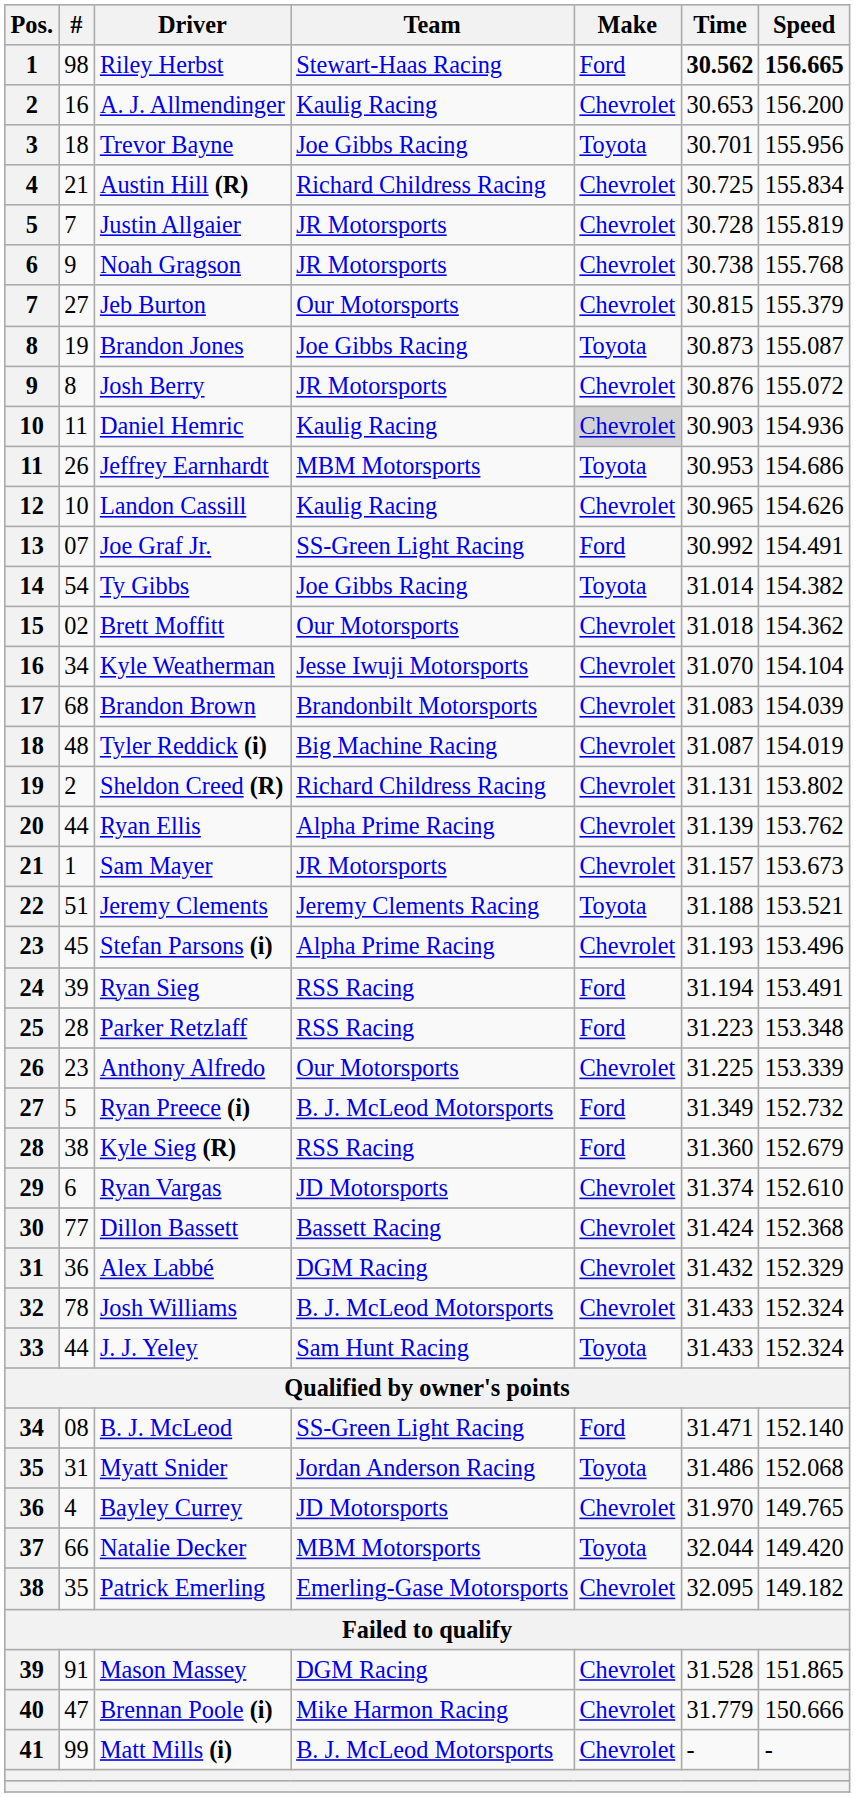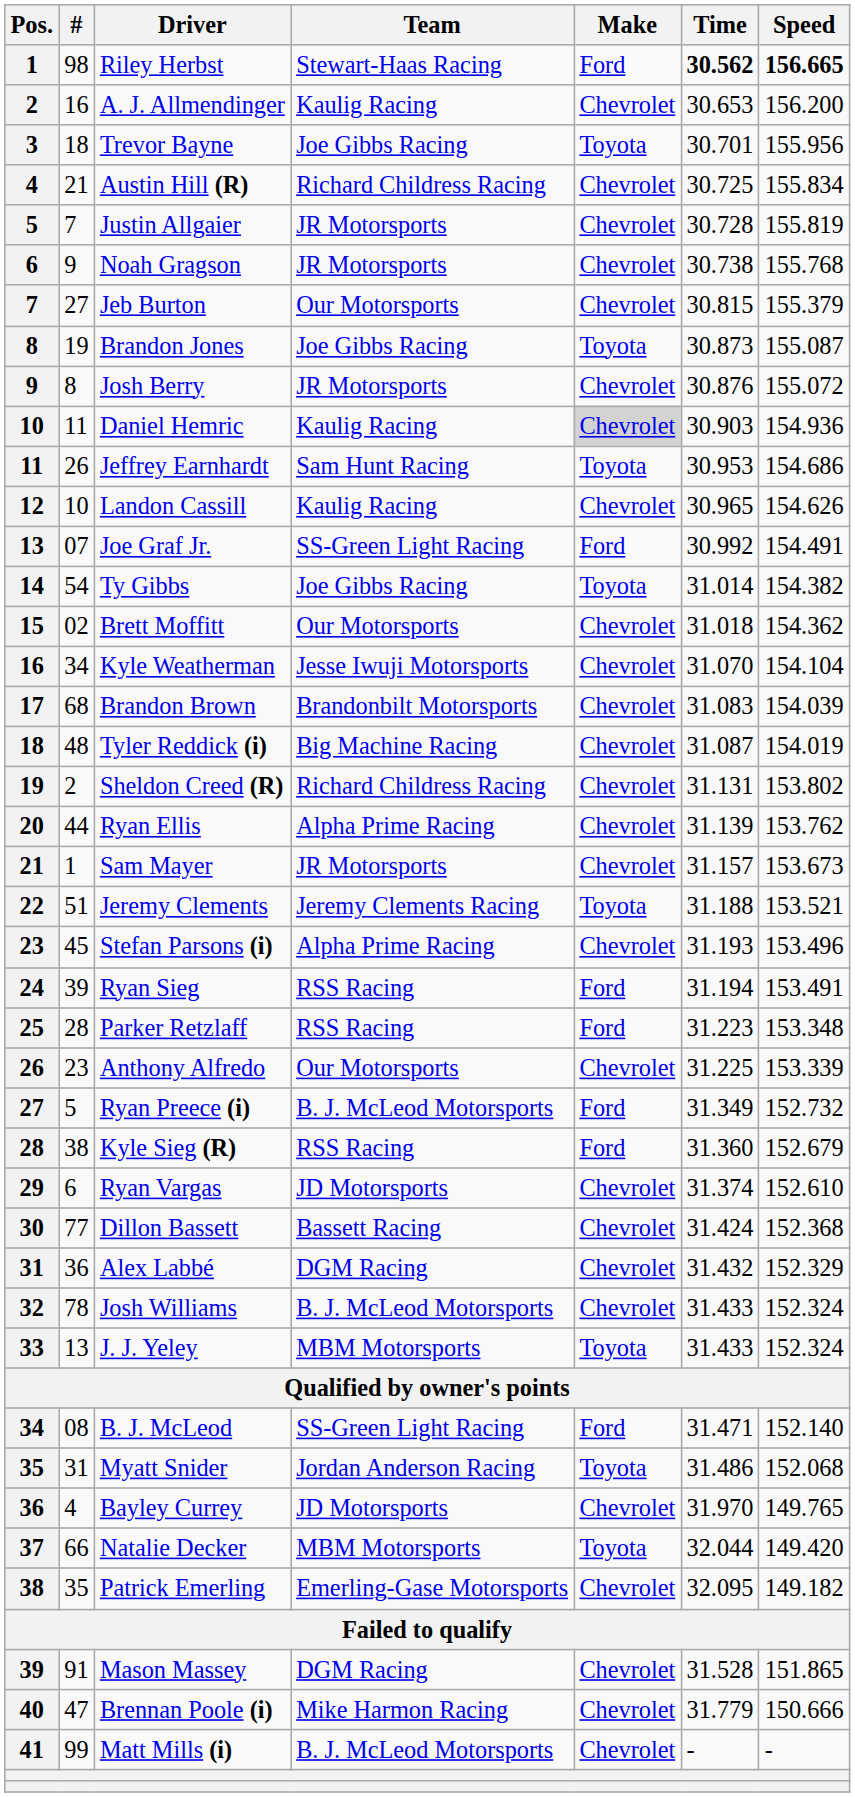Jeffrey Earnhardt | Team: MBM Motorsports -> Sam Hunt Racing
J. J. Yeley | #: 44 -> 13
J. J. Yeley | Team: Sam Hunt Racing -> MBM Motorsports
